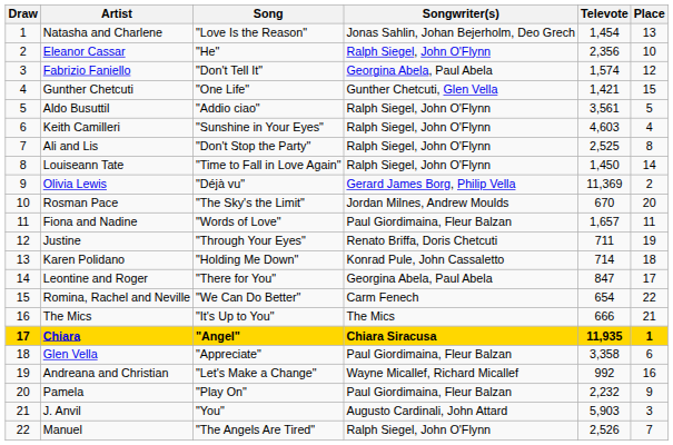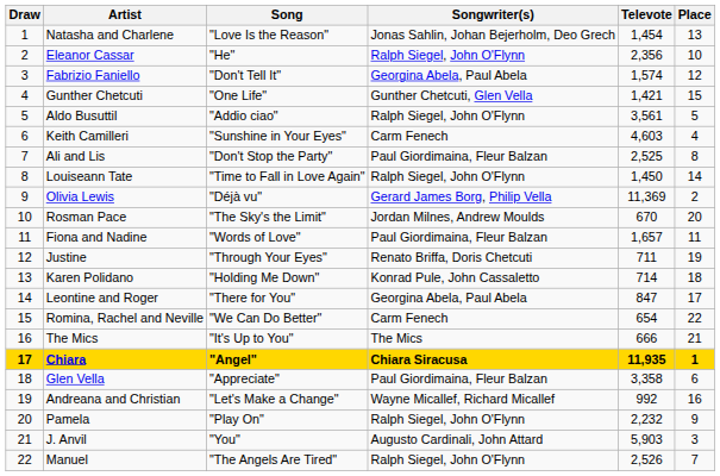Keith Camilleri | Songwriter(s): Ralph Siegel, John O'Flynn -> Carm Fenech
Ali and Lis | Songwriter(s): Ralph Siegel, John O'Flynn -> Paul Giordimaina, Fleur Balzan
Pamela | Songwriter(s): Paul Giordimaina, Fleur Balzan -> Ralph Siegel, John O'Flynn
